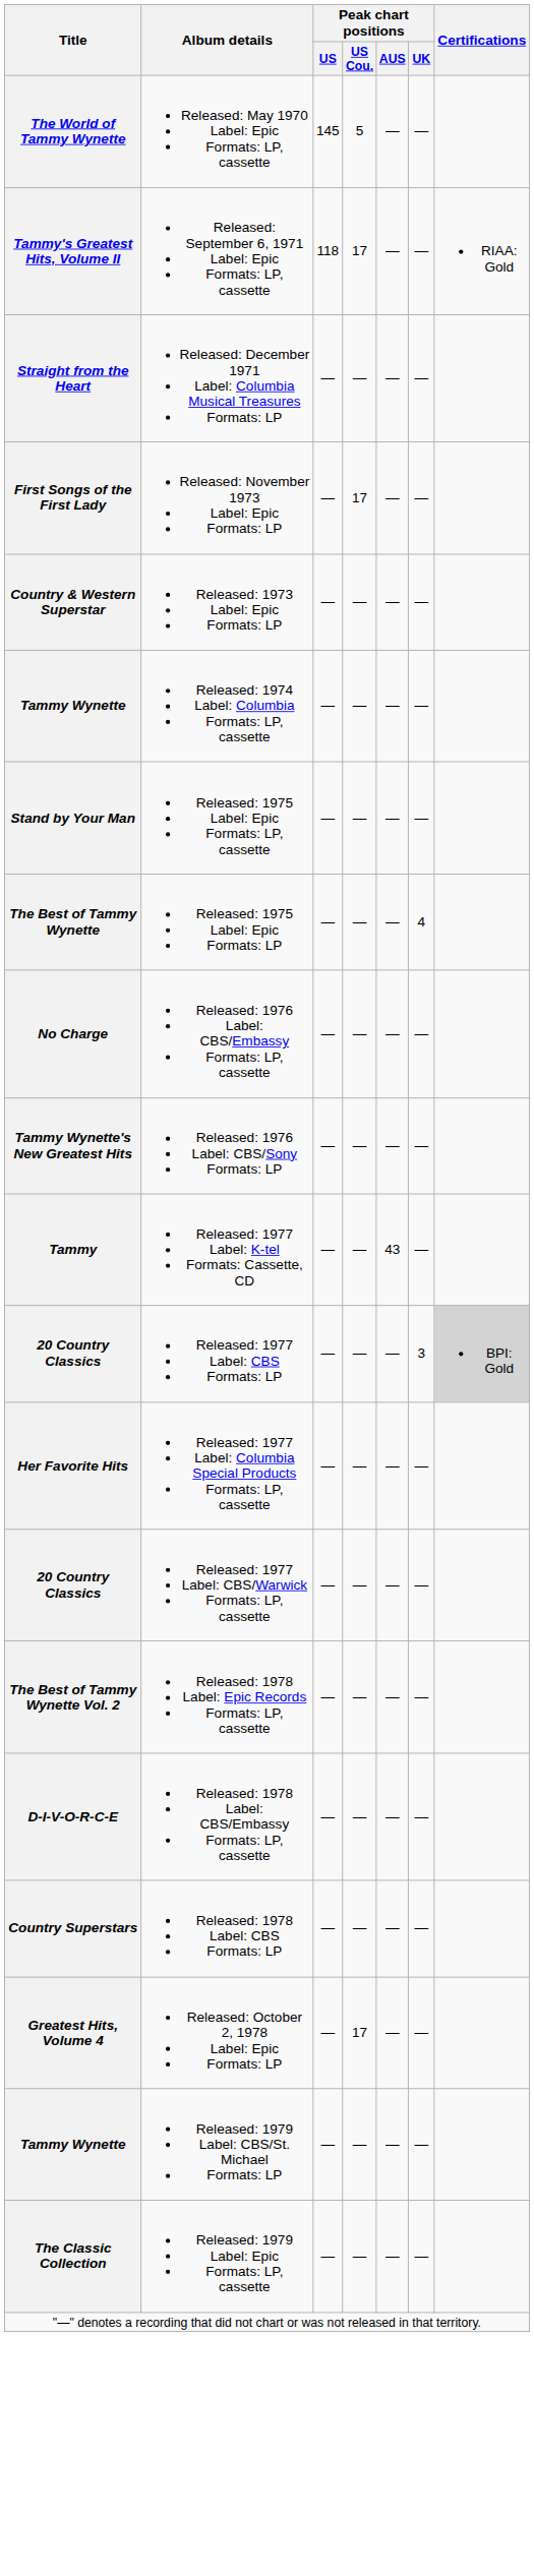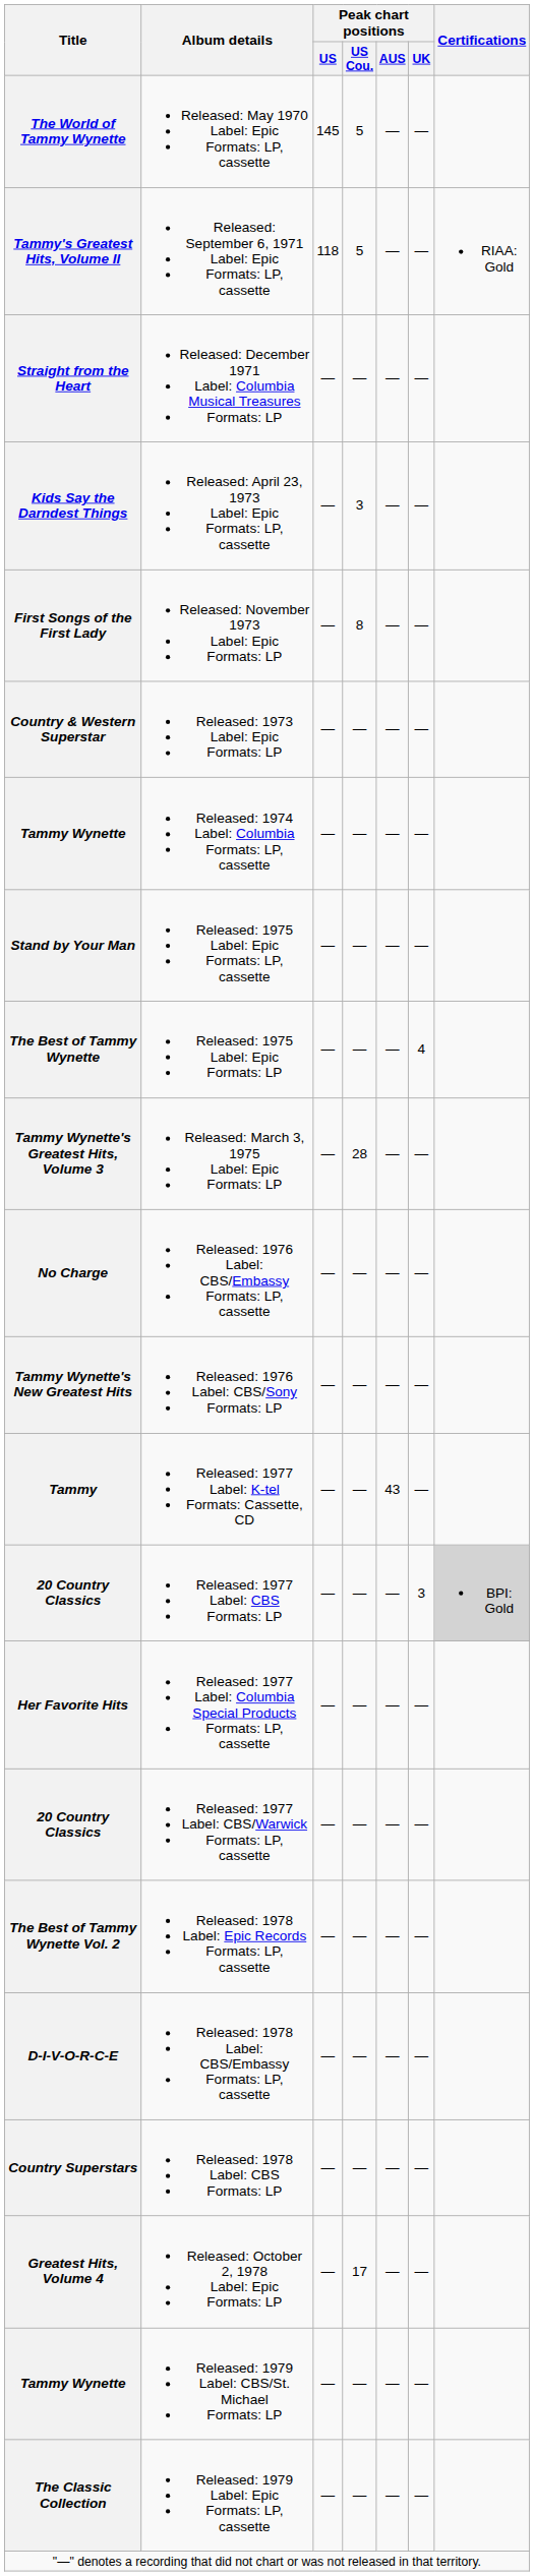Tammy's Greatest Hits, Volume II | Peak chart positions / US Cou.: 17 -> 5
+ row: Kids Say the Darndest Things | Released: April 23, 1973 Label: Epic Formats: LP, cassette | — | 3 | — | —
First Songs of the First Lady | Peak chart positions / US Cou.: 17 -> 8
+ row: Tammy Wynette's Greatest Hits, Volume 3 | Released: March 3, 1975 Label: Epic Formats: LP | — | 28 | — | —
